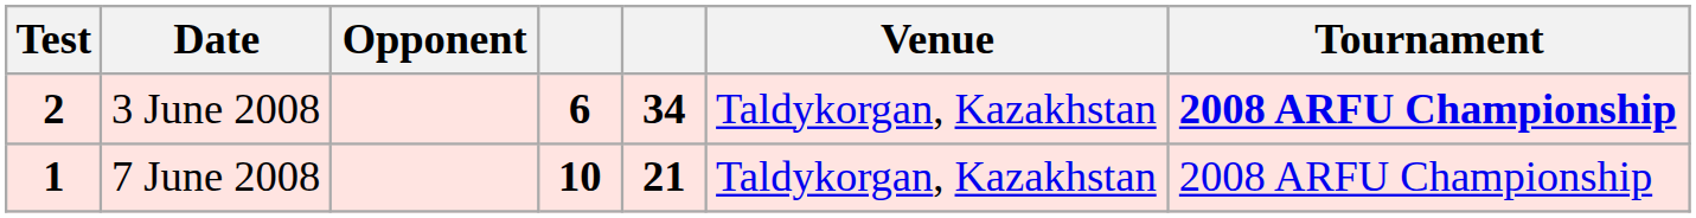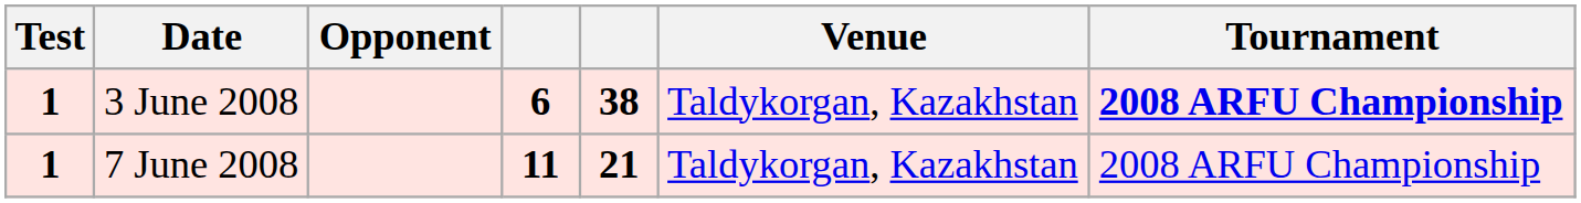3 June 2008 | Test: 2 -> 1
3 June 2008 | column 5: 34 -> 38
7 June 2008 | column 4: 10 -> 11
